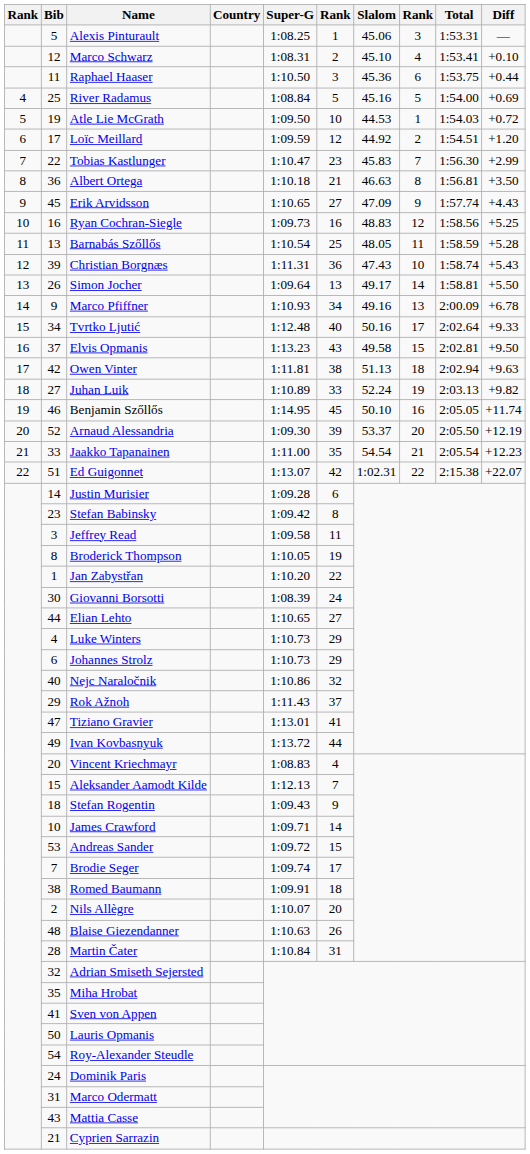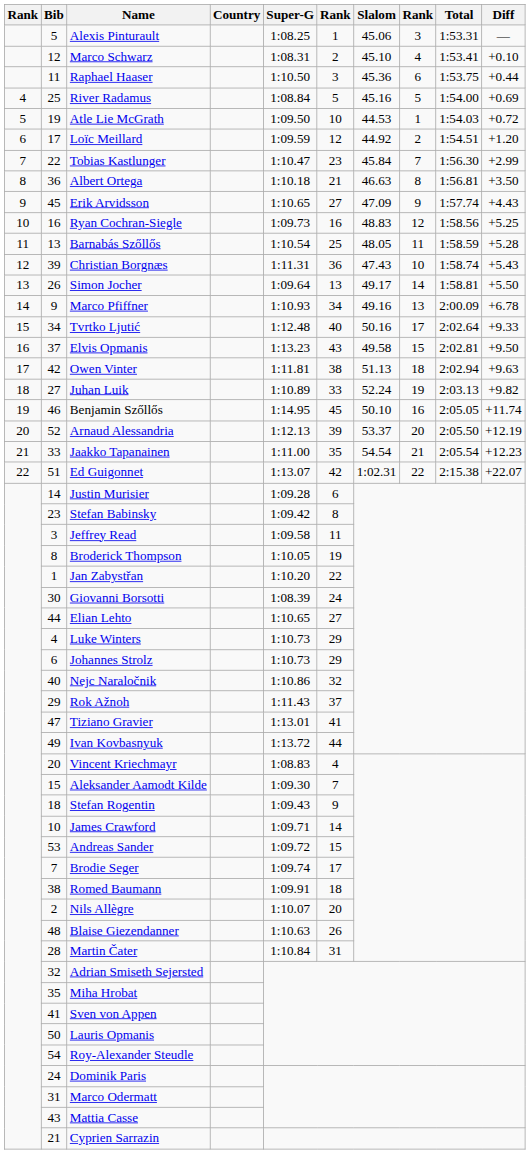Tobias Kastlunger | Slalom: 45.83 -> 45.84
Arnaud Alessandria | Super-G: 1:09.30 -> 1:12.13
Aleksander Aamodt Kilde | Super-G: 1:12.13 -> 1:09.30
